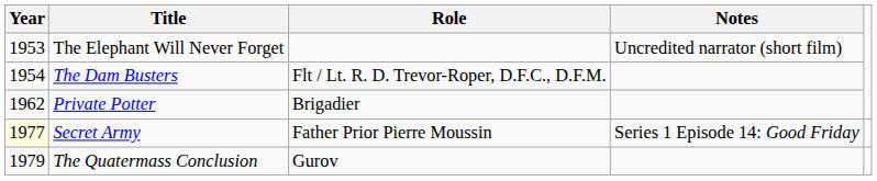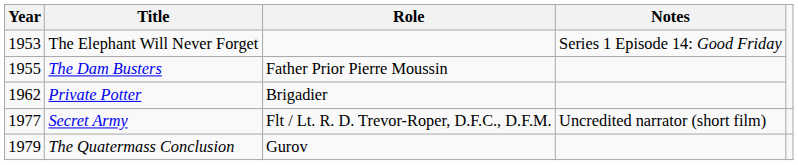The Elephant Will Never Forget | Notes: Uncredited narrator (short film) -> Series 1 Episode 14: Good Friday
The Dam Busters | Year: 1954 -> 1955
The Dam Busters | Role: Flt / Lt. R. D. Trevor-Roper, D.F.C., D.F.M. -> Father Prior Pierre Moussin
Secret Army | Year: lightyellow background -> no background
Secret Army | Role: Father Prior Pierre Moussin -> Flt / Lt. R. D. Trevor-Roper, D.F.C., D.F.M.
Secret Army | Notes: Series 1 Episode 14: Good Friday -> Uncredited narrator (short film)
